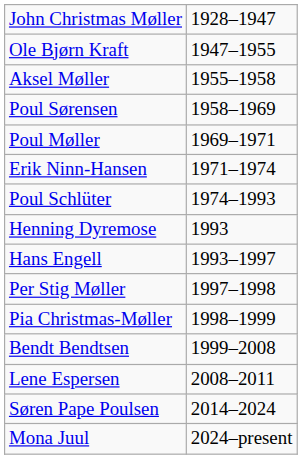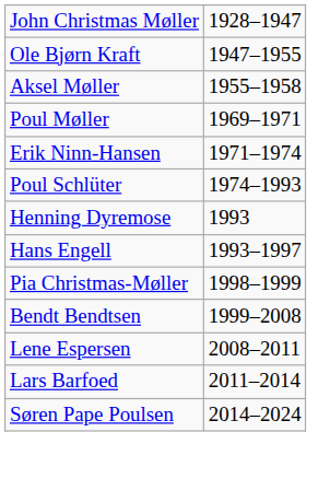- row: Poul Sørensen | 1958–1969
- row: Per Stig Møller | 1997–1998
+ row: Lars Barfoed | 2011–2014
- row: Mona Juul | 2024–present
